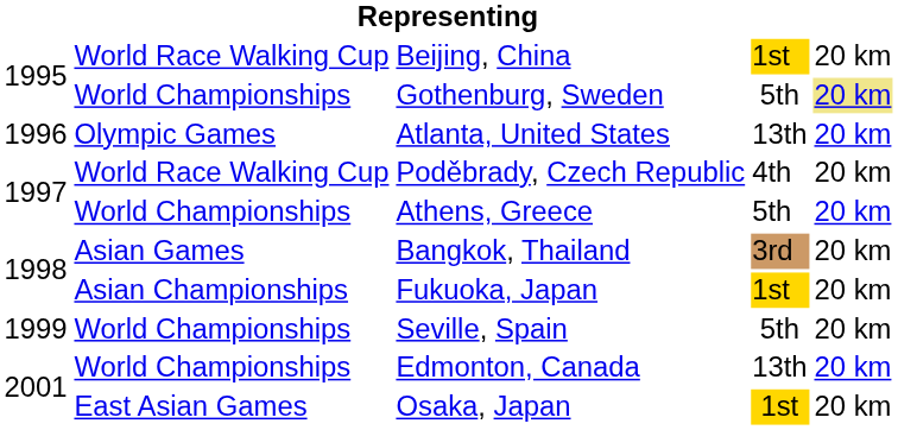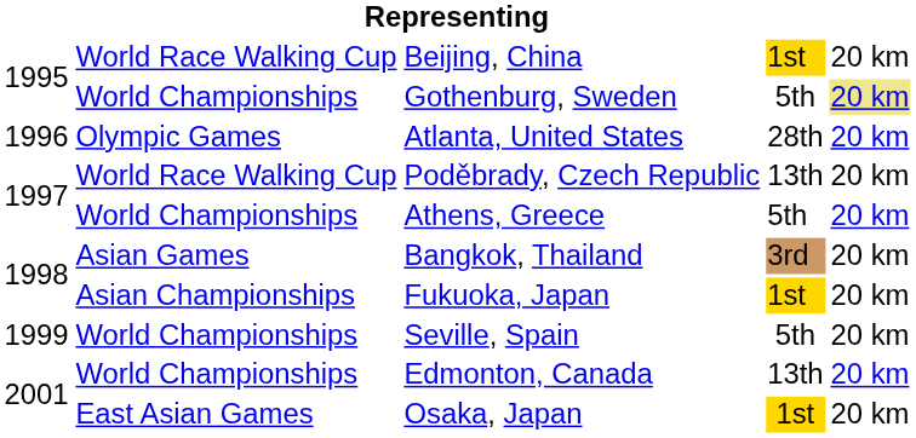Atlanta, United States | column 4: 13th -> 28th
Poděbrady, Czech Republic | column 4: 4th -> 13th
